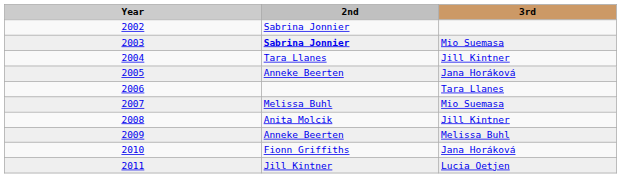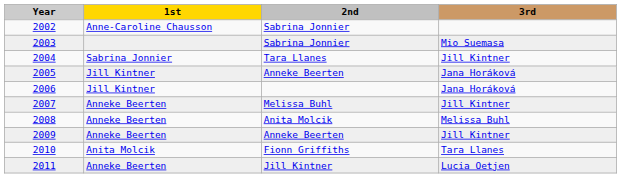+ column: 1st | Anne-Caroline Chausson | Sabrina Jonnier | Jill Kintner | Jill Kintner | Anneke Beerten | Anneke Beerten | Anneke Beerten | Anita Molcik | Anneke Beerten
2003 | 2nd: bold -> normal
2006 | 3rd: Tara Llanes -> Jana Horáková
2007 | 3rd: Mio Suemasa -> Jill Kintner
2008 | 3rd: Jill Kintner -> Melissa Buhl
2009 | 3rd: Melissa Buhl -> Jill Kintner
2010 | 3rd: Jana Horáková -> Tara Llanes
